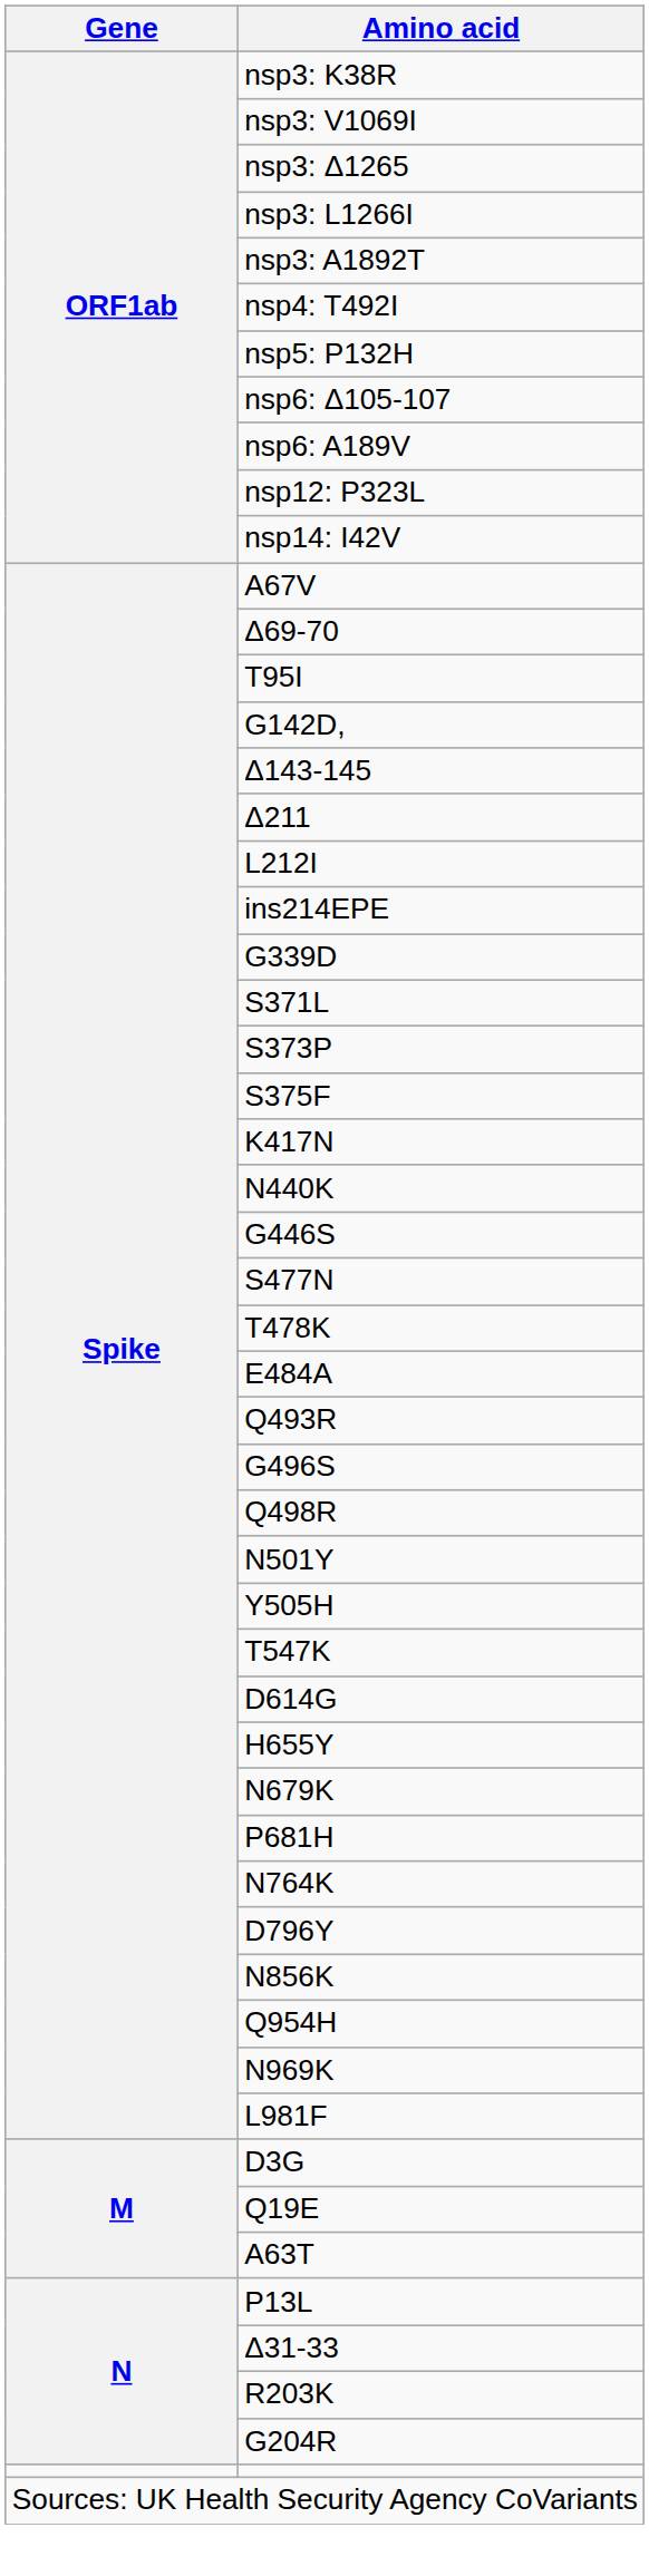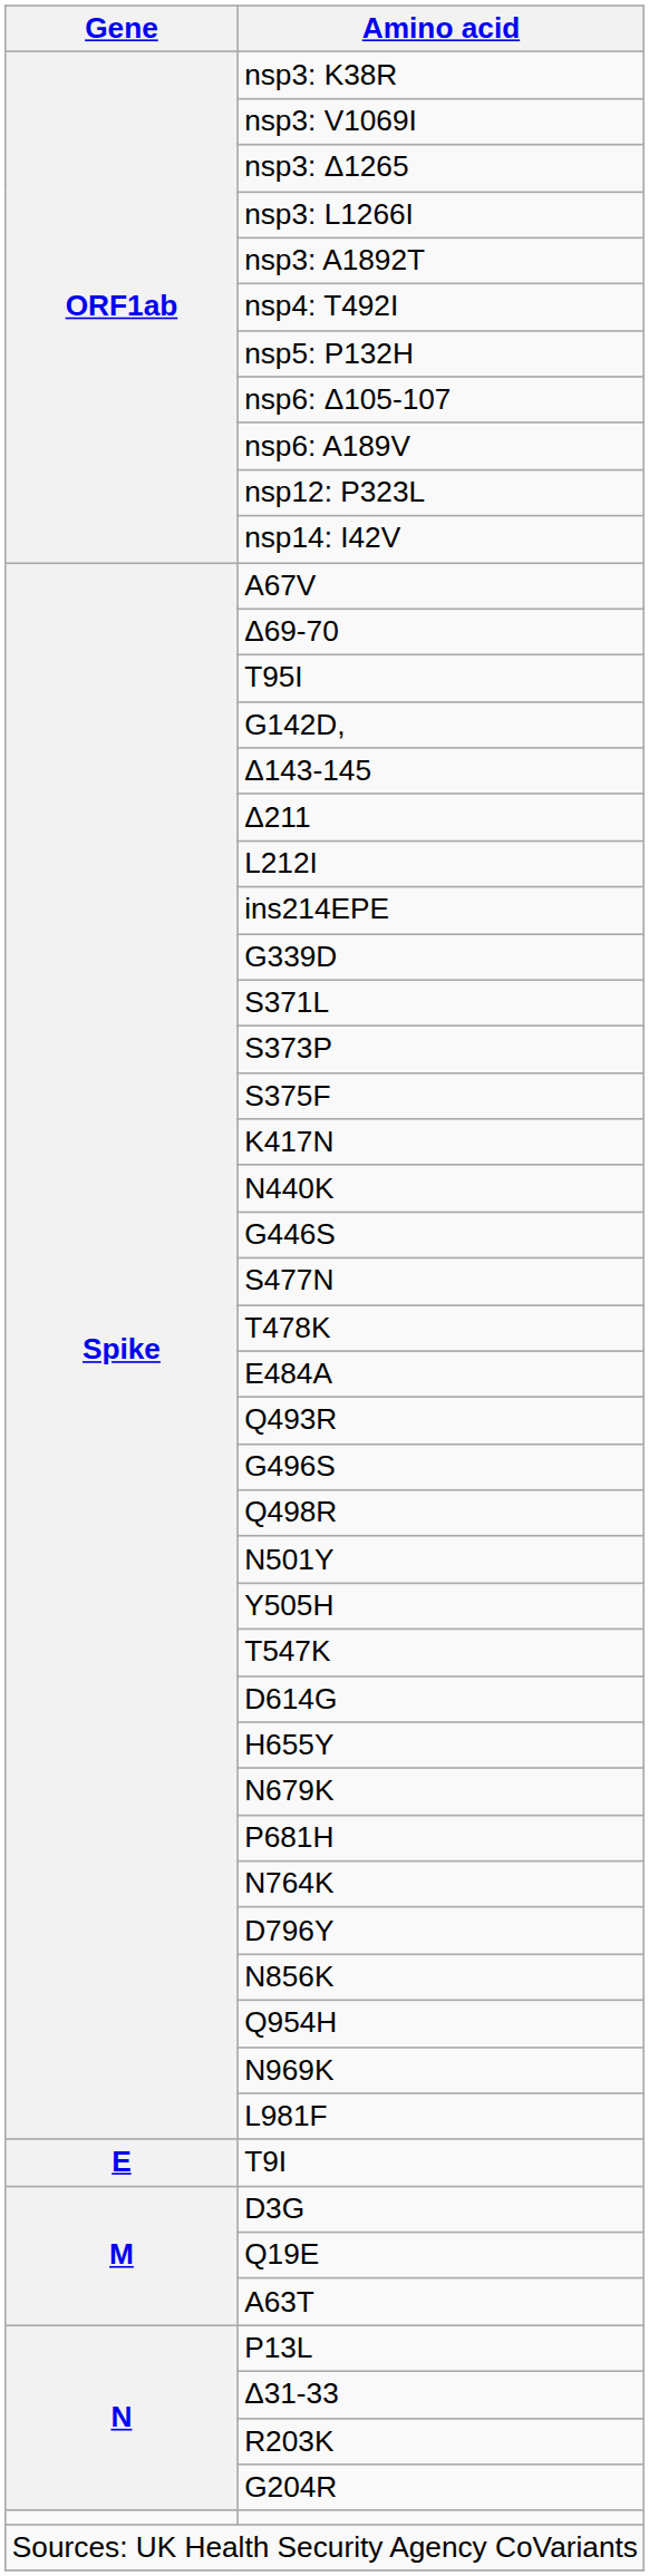+ row: E | T9I
